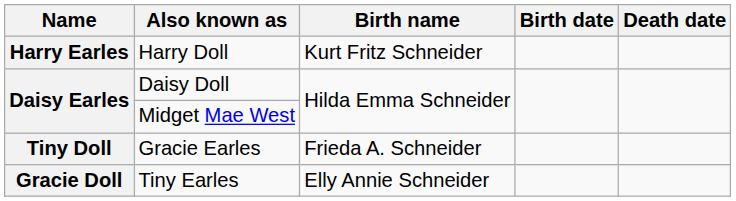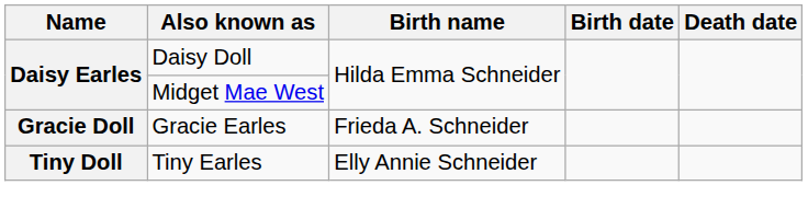- row: Harry Earles | Harry Doll | Kurt Fritz Schneider
Gracie Earles | Name: Tiny Doll -> Gracie Doll
Tiny Earles | Name: Gracie Doll -> Tiny Doll
